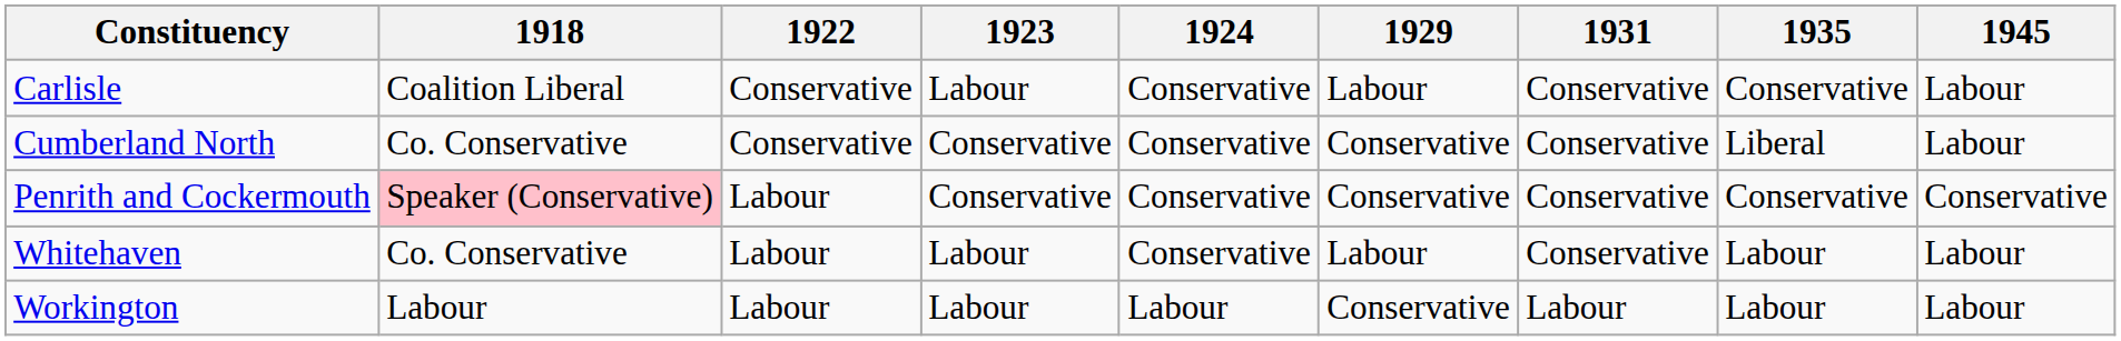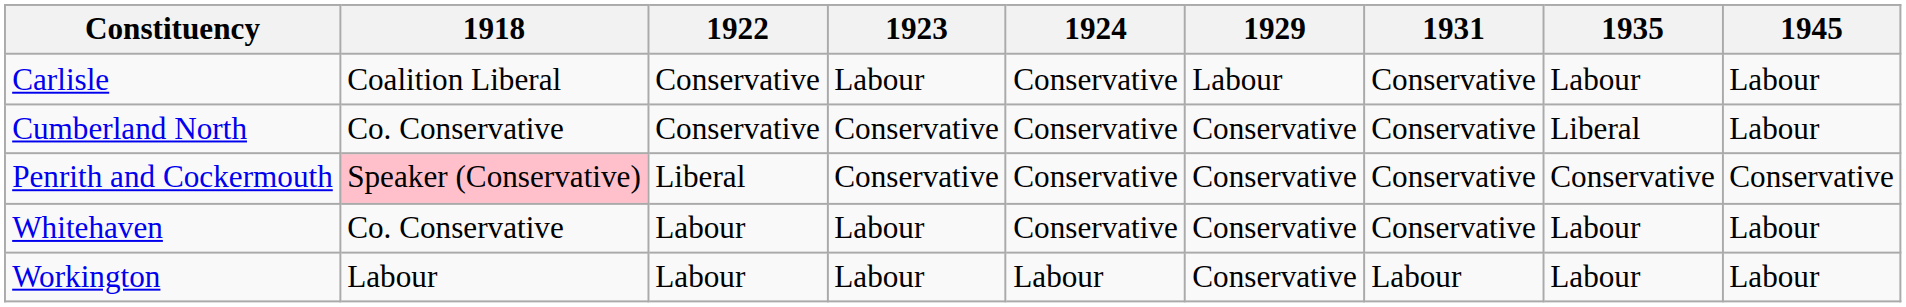Carlisle | 1935: Conservative -> Labour
Penrith and Cockermouth | 1922: Labour -> Liberal
Whitehaven | 1929: Labour -> Conservative
